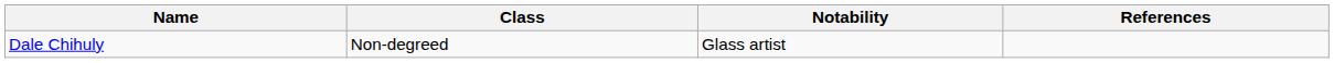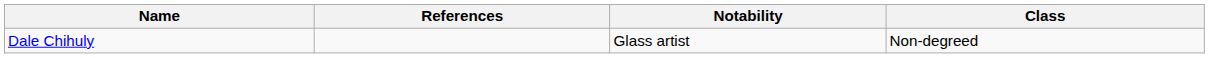columns swapped: Class <-> References
